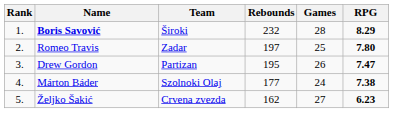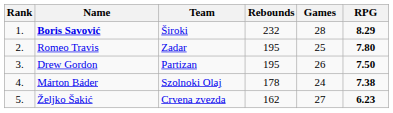Romeo Travis | Rebounds: 197 -> 195
Drew Gordon | RPG: 7.47 -> 7.50
Márton Báder | Rebounds: 177 -> 178
